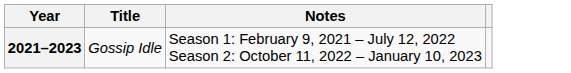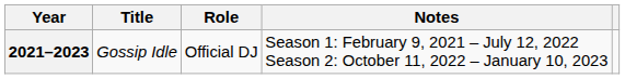+ column: Role | Official DJ
